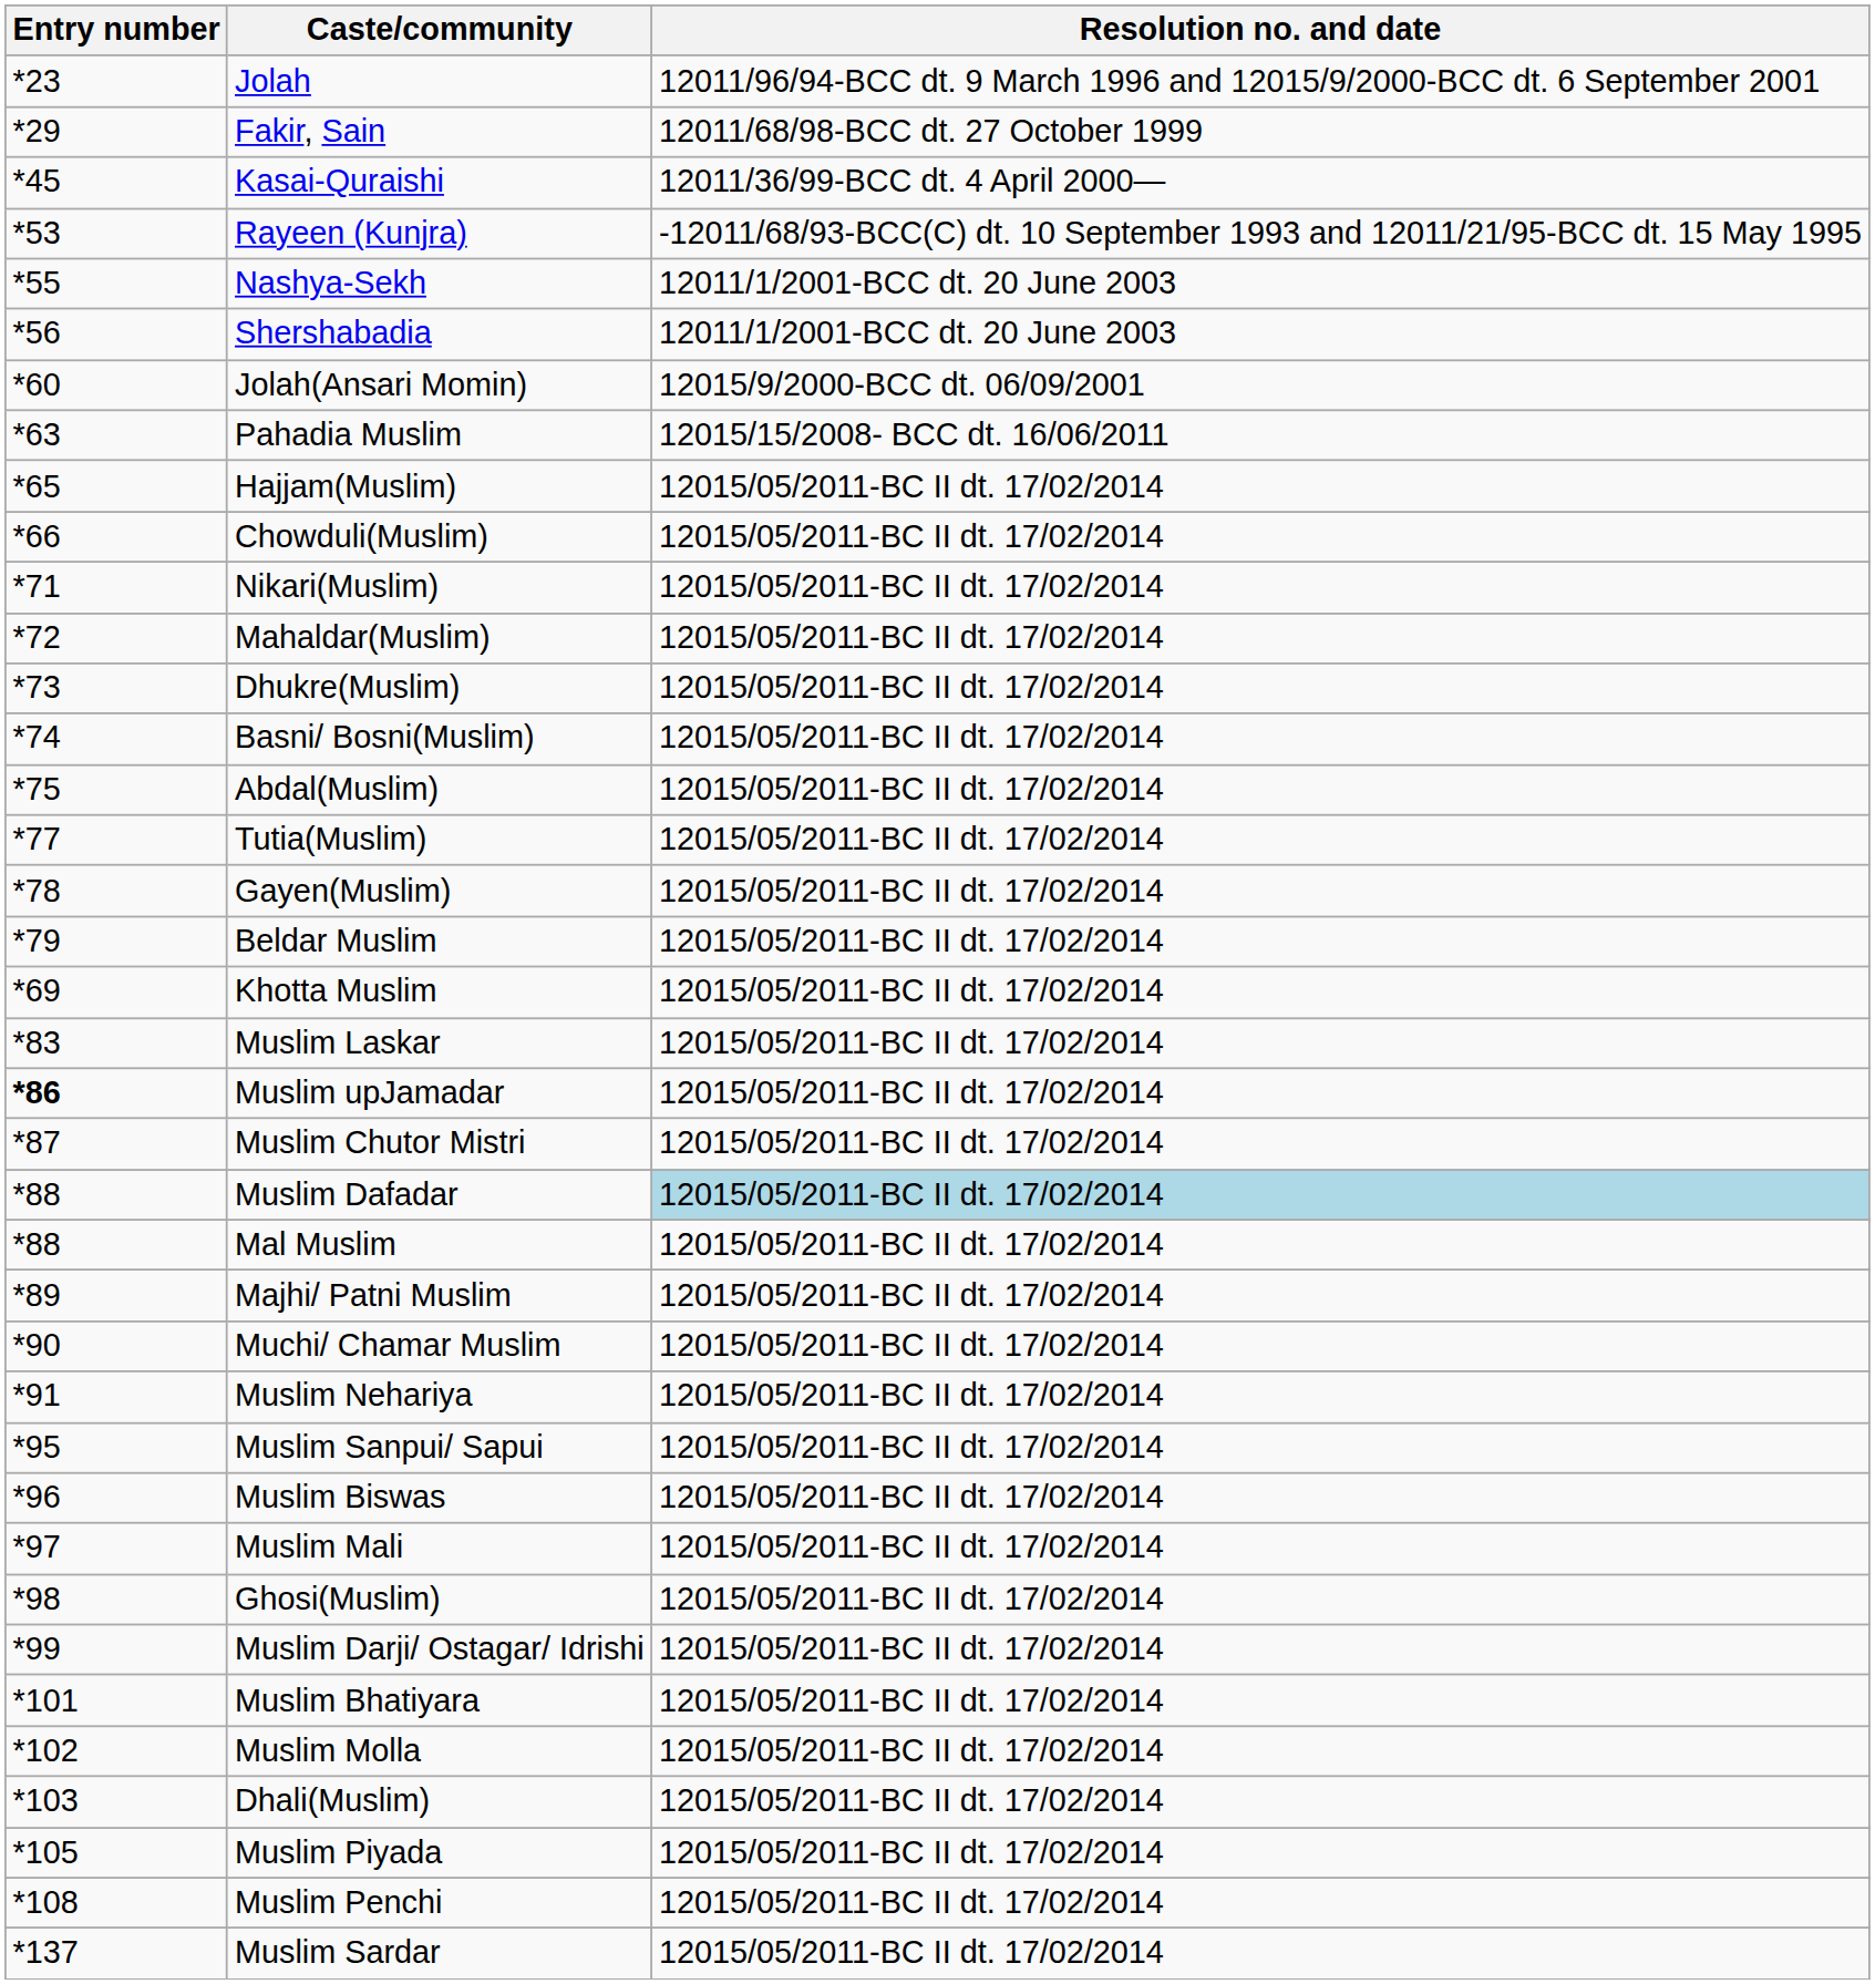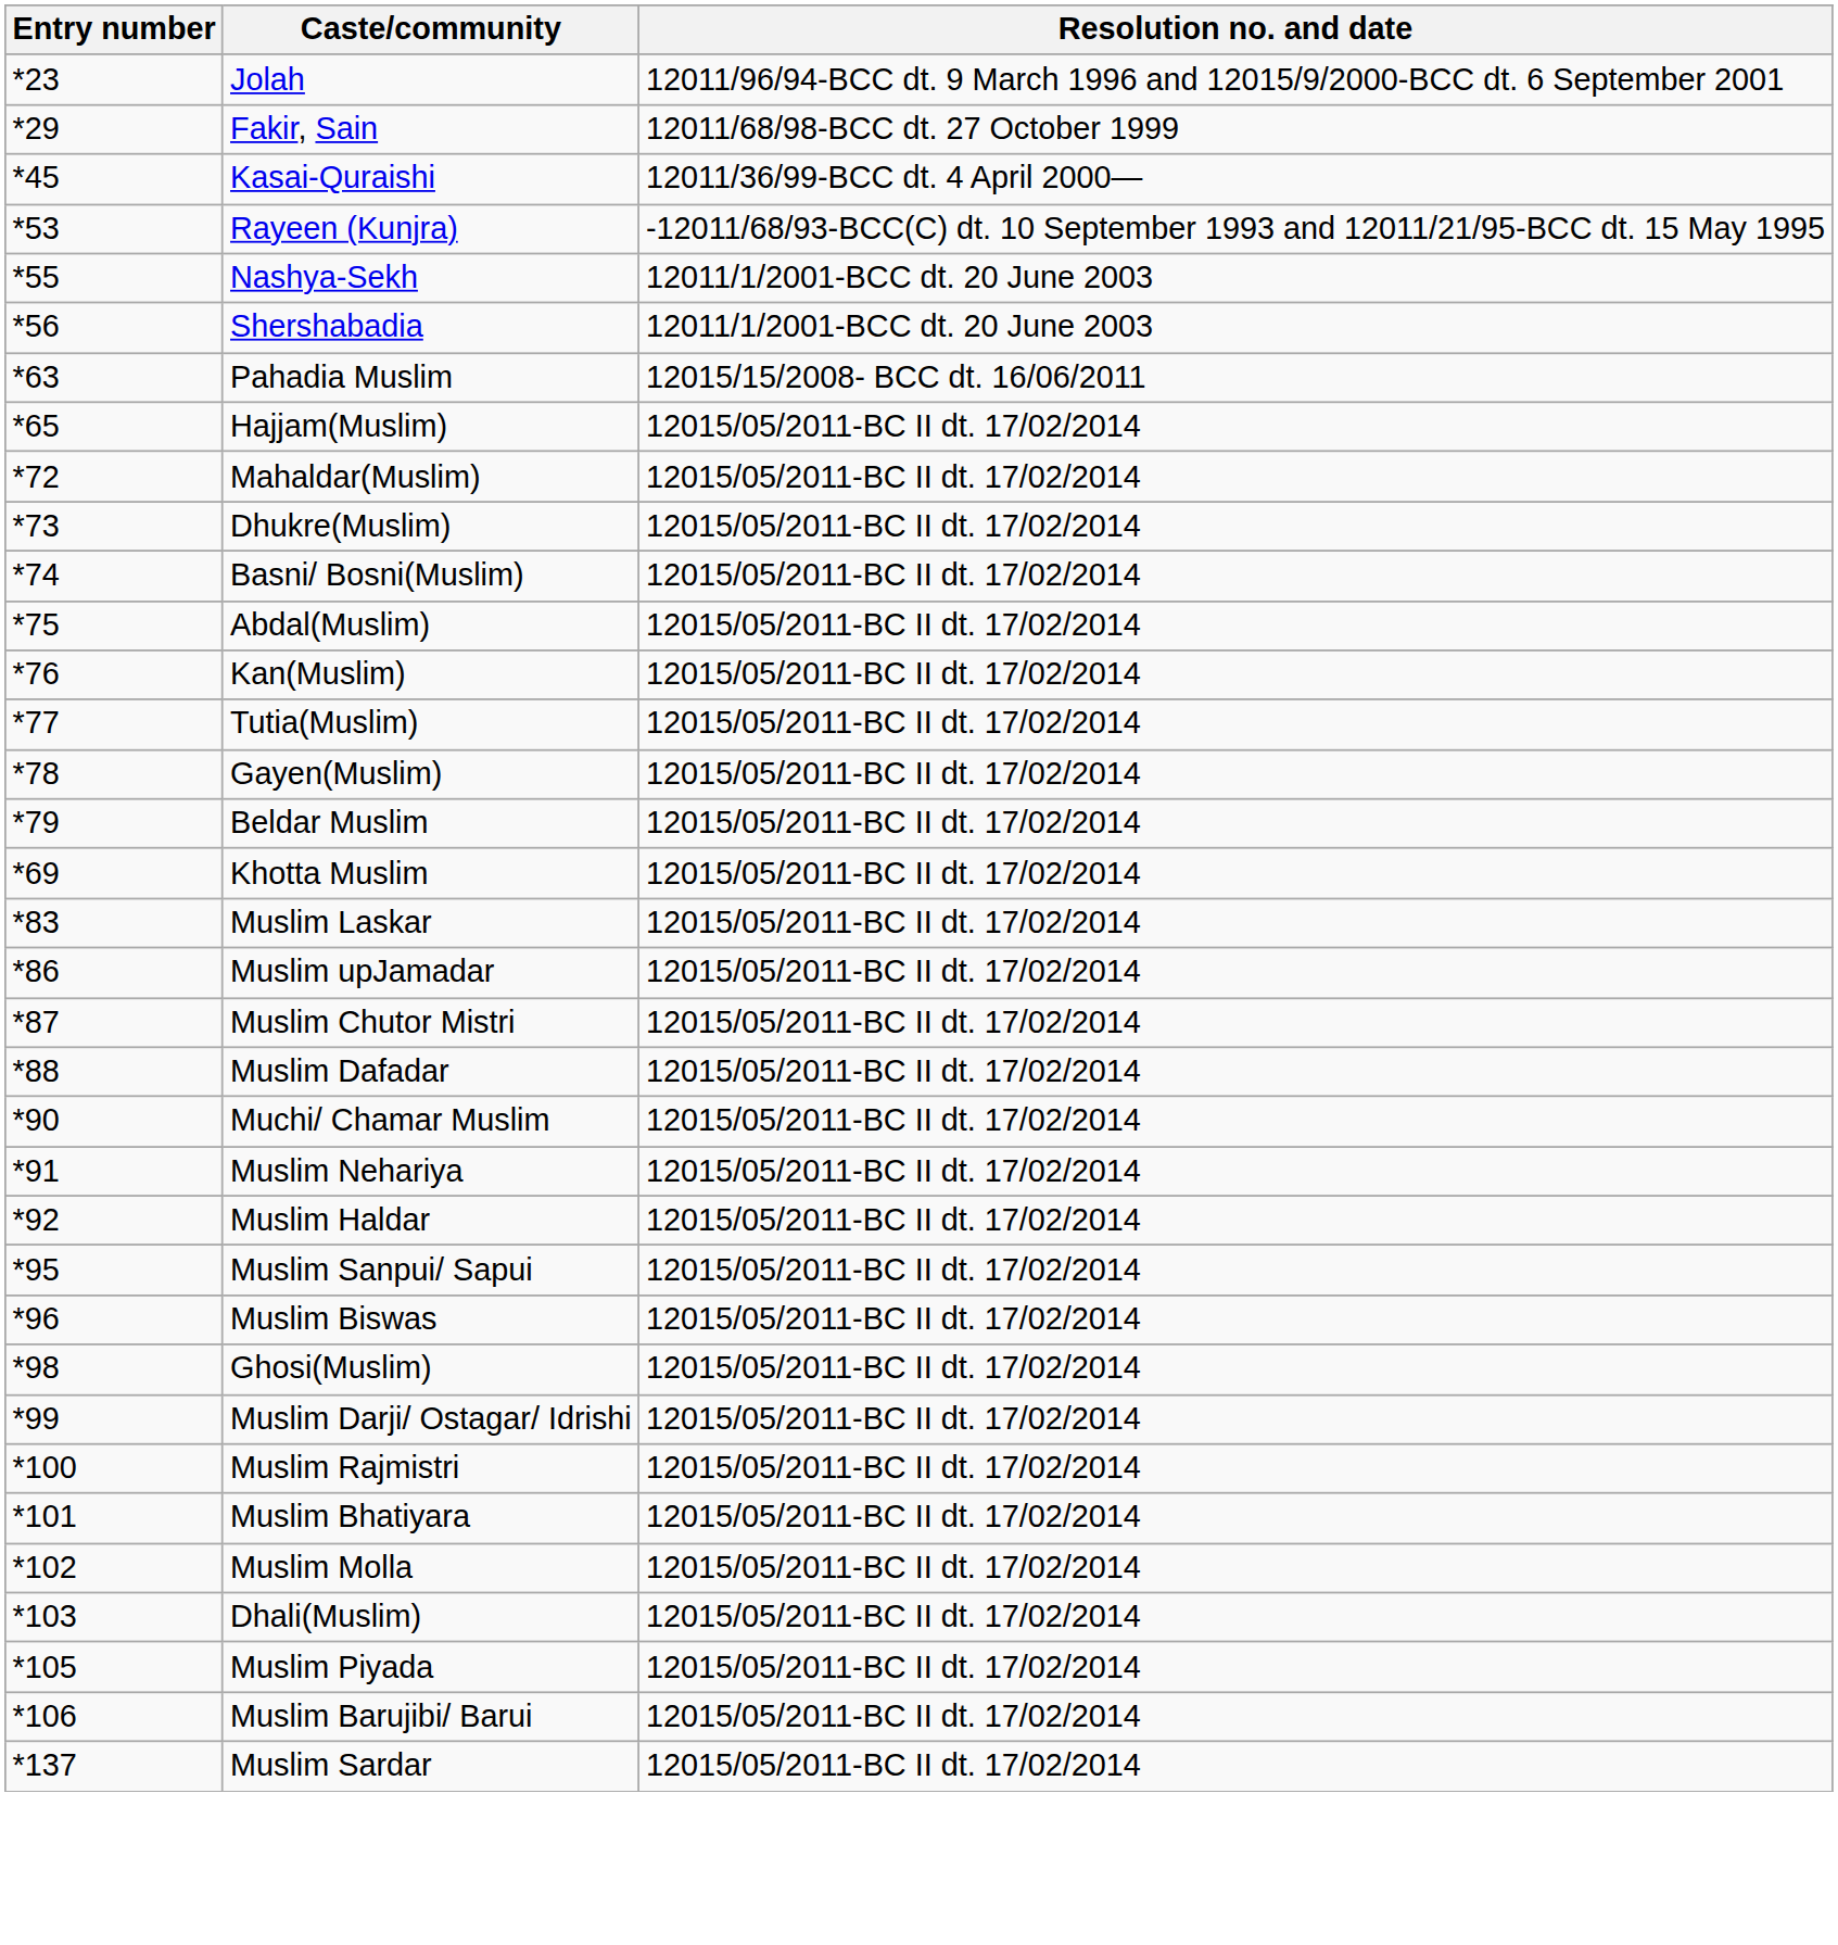- row: *60 | Jolah(Ansari Momin) | 12015/9/2000-BCC dt. 06/09/2001
- row: *66 | Chowduli(Muslim) | 12015/05/2011-BC II dt. 17/02/2014
- row: *71 | Nikari(Muslim) | 12015/05/2011-BC II dt. 17/02/2014
+ row: *76 | Kan(Muslim) | 12015/05/2011-BC II dt. 17/02/2014
Muslim upJamadar | Entry number: bold -> normal
Muslim Dafadar | Resolution no. and date: lightblue background -> no background
- row: *88 | Mal Muslim | 12015/05/2011-BC II dt. 17/02/2014
- row: *89 | Majhi/ Patni Muslim | 12015/05/2011-BC II dt. 17/02/2014
+ row: *92 | Muslim Haldar | 12015/05/2011-BC II dt. 17/02/2014
- row: *97 | Muslim Mali | 12015/05/2011-BC II dt. 17/02/2014
+ row: *100 | Muslim Rajmistri | 12015/05/2011-BC II dt. 17/02/2014
+ row: *106 | Muslim Barujibi/ Barui | 12015/05/2011-BC II dt. 17/02/2014
- row: *108 | Muslim Penchi | 12015/05/2011-BC II dt. 17/02/2014
